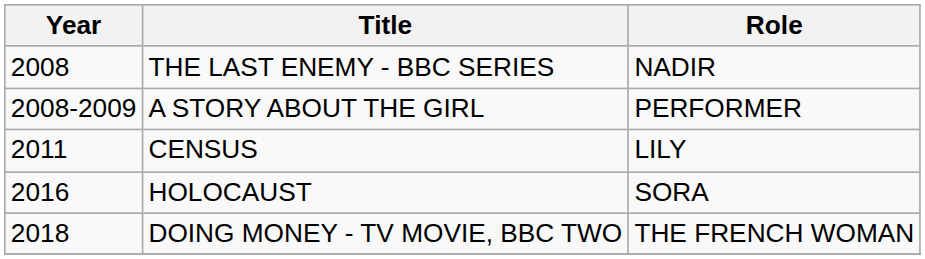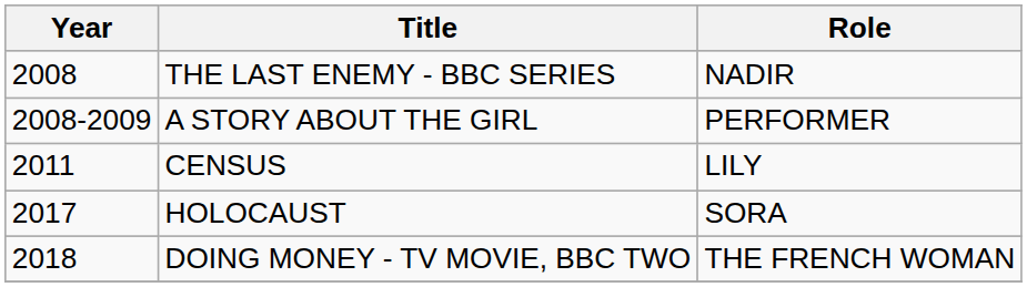HOLOCAUST | Year: 2016 -> 2017
